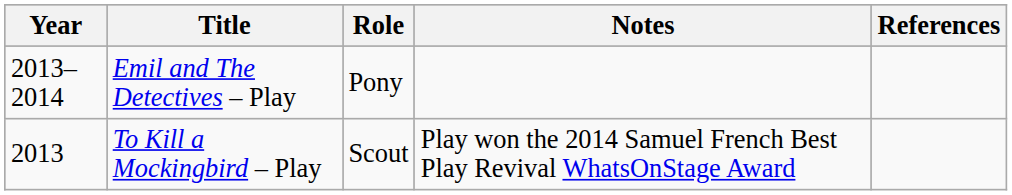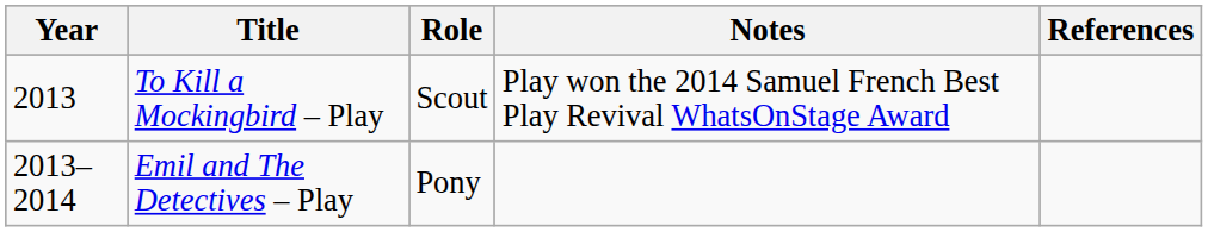rows swapped: To Kill a Mockingbird – Play <-> Emil and The Detectives – Play
